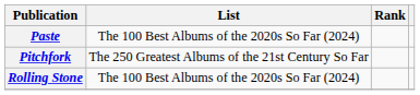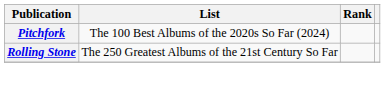- row: Paste | The 100 Best Albums of the 2020s So Far (2024)
Pitchfork | List: The 250 Greatest Albums of the 21st Century So Far -> The 100 Best Albums of the 2020s So Far (2024)
Rolling Stone | List: The 100 Best Albums of the 2020s So Far (2024) -> The 250 Greatest Albums of the 21st Century So Far
